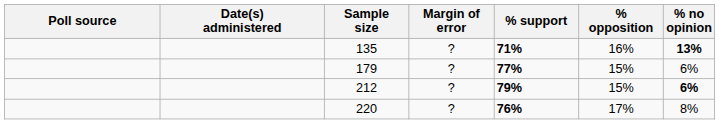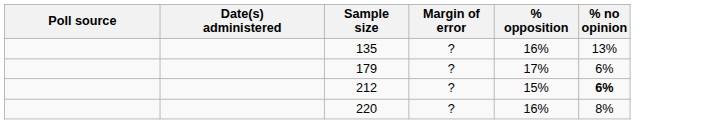- column: % support | 71% | 77% | 79% | 76%
135 | % no opinion: bold -> normal
179 | % opposition: 15% -> 17%
220 | % opposition: 17% -> 16%
